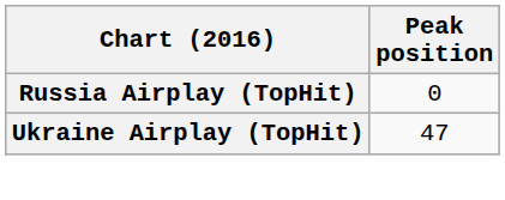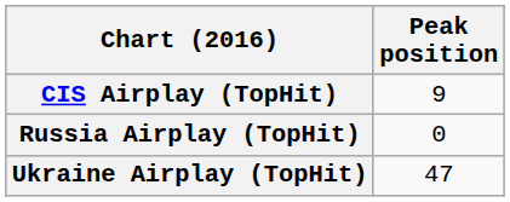+ row: CIS Airplay (TopHit) | 9
